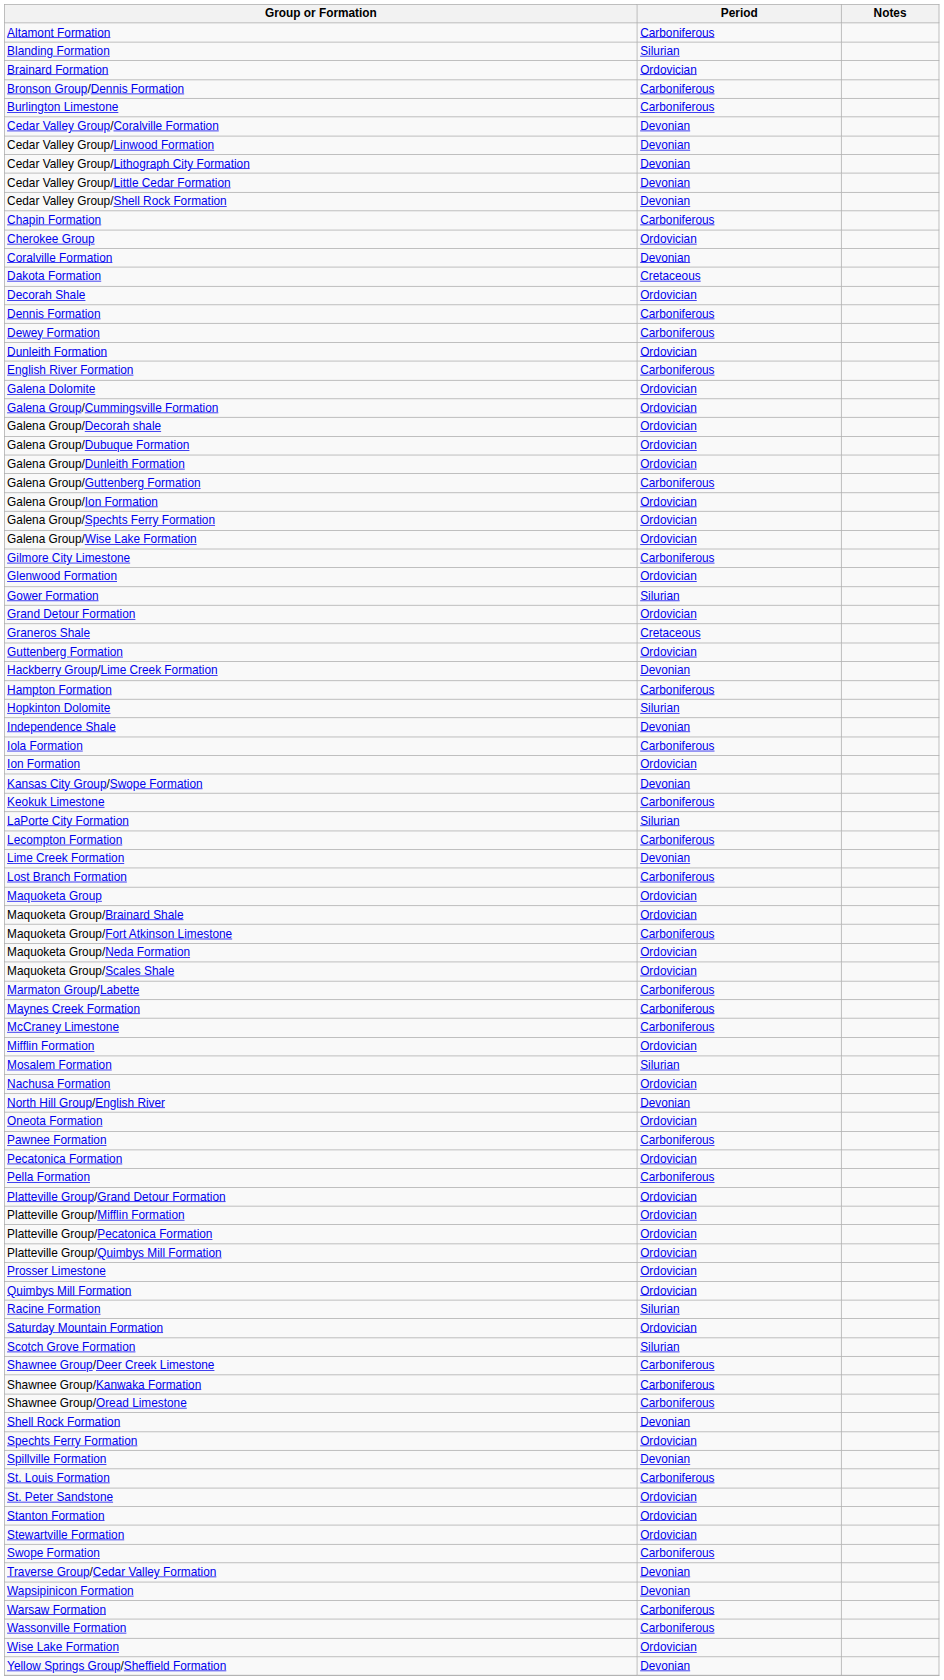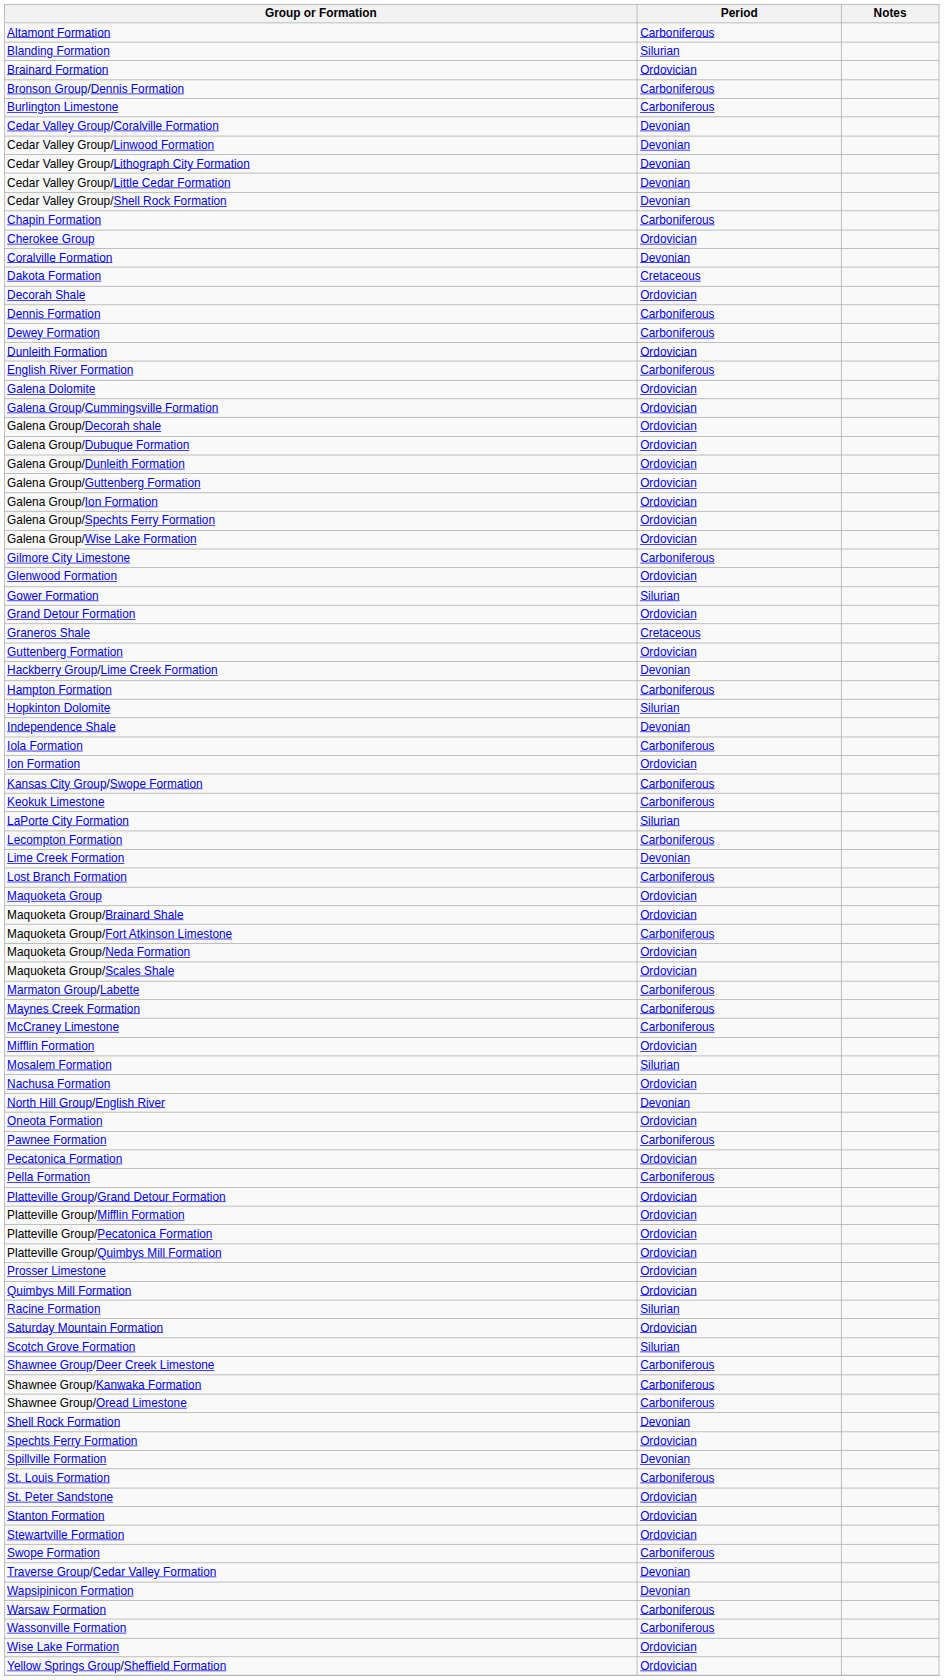Galena Group/Guttenberg Formation | Period: Carboniferous -> Ordovician
Kansas City Group/Swope Formation | Period: Devonian -> Carboniferous
Yellow Springs Group/Sheffield Formation | Period: Devonian -> Ordovician
